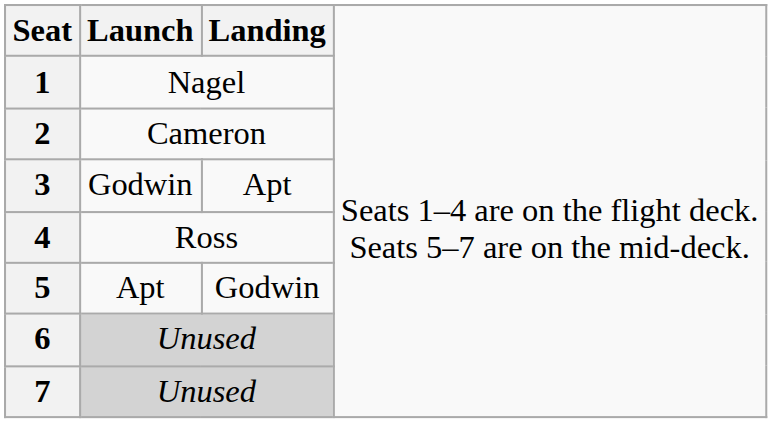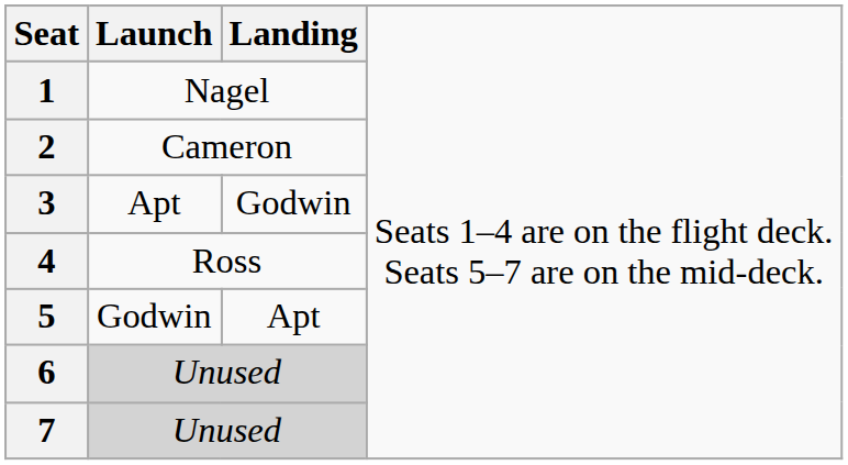3 | column 2: Godwin -> Apt
3 | column 3: Apt -> Godwin
5 | column 2: Apt -> Godwin
5 | column 3: Godwin -> Apt
